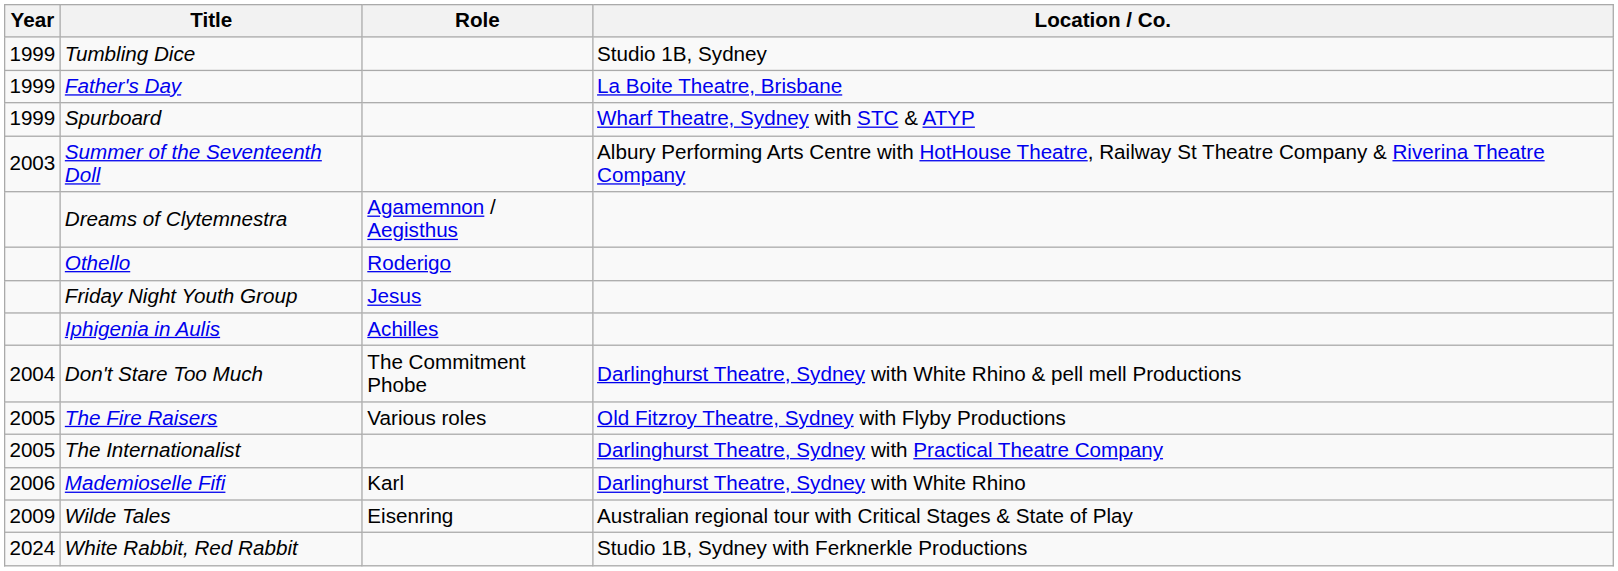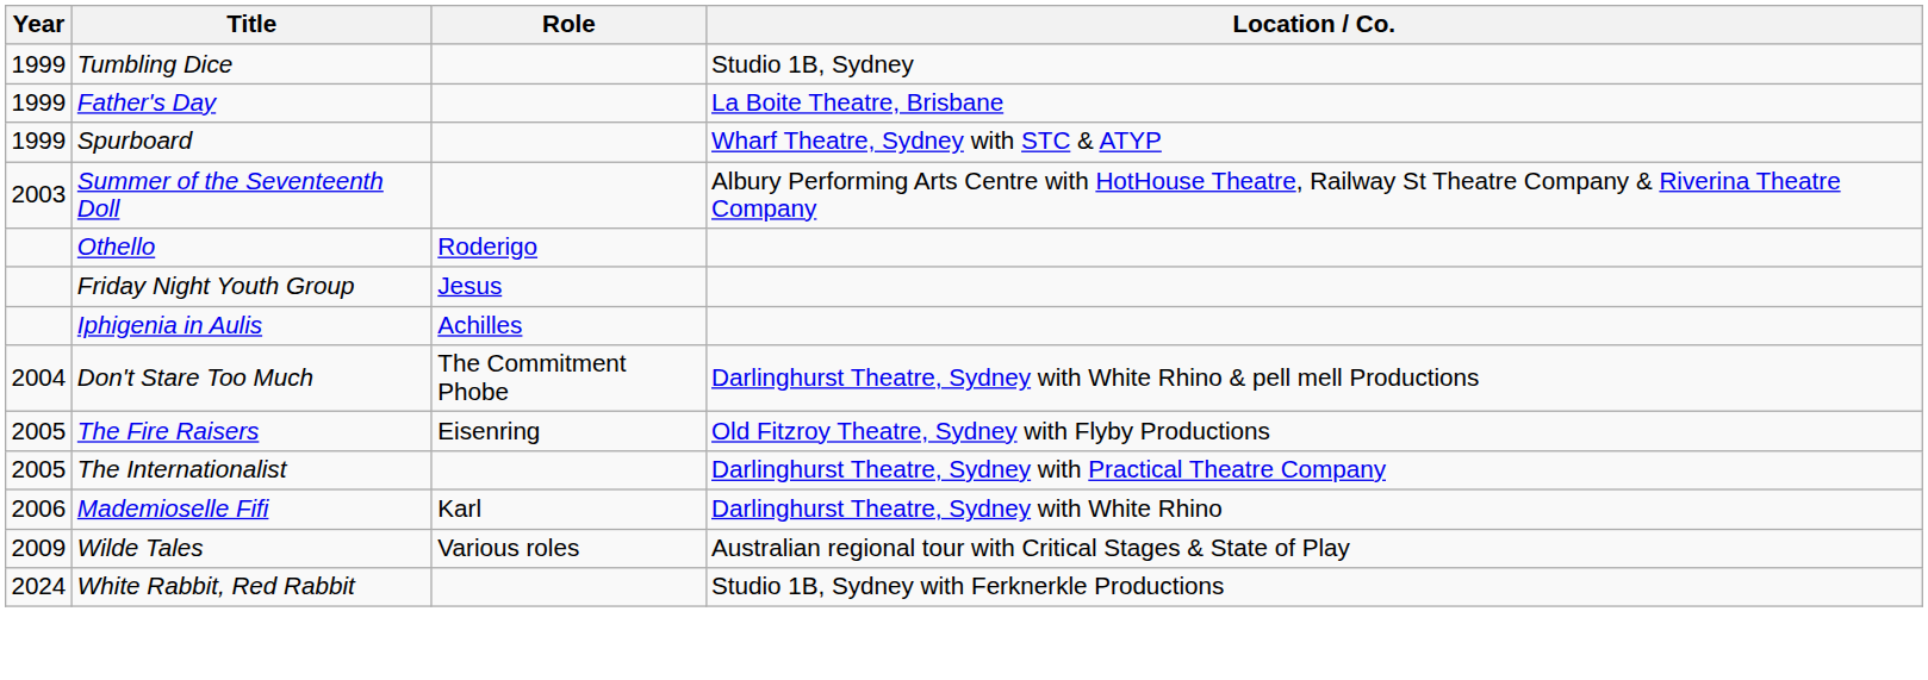- row: Dreams of Clytemnestra | Agamemnon / Aegisthus
The Fire Raisers | Role: Various roles -> Eisenring
Wilde Tales | Role: Eisenring -> Various roles
